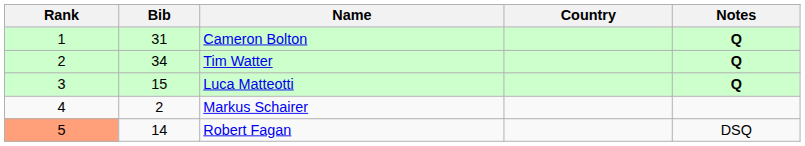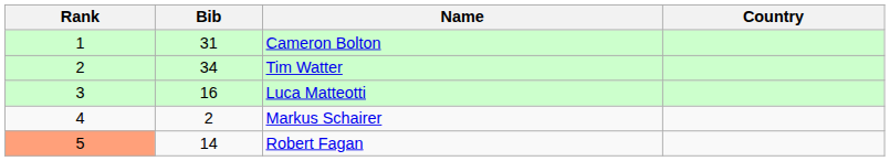- column: Notes | Q | Q | Q | DSQ
Luca Matteotti | Bib: 15 -> 16
